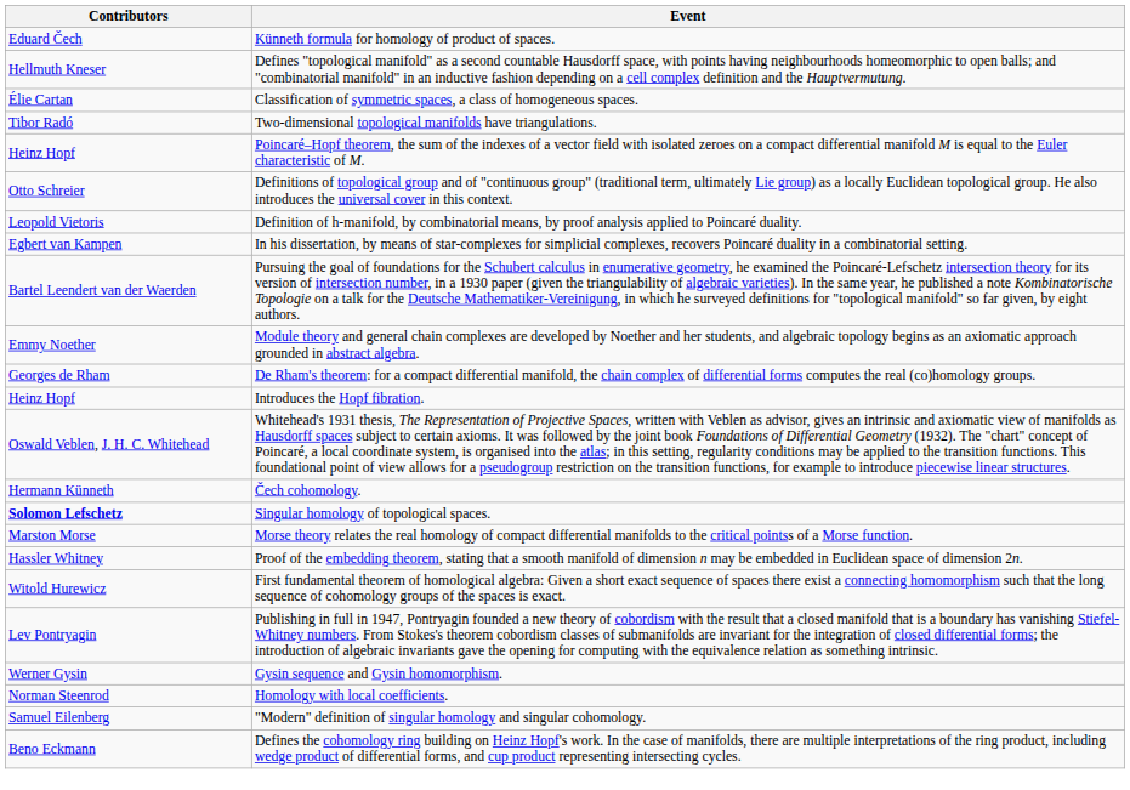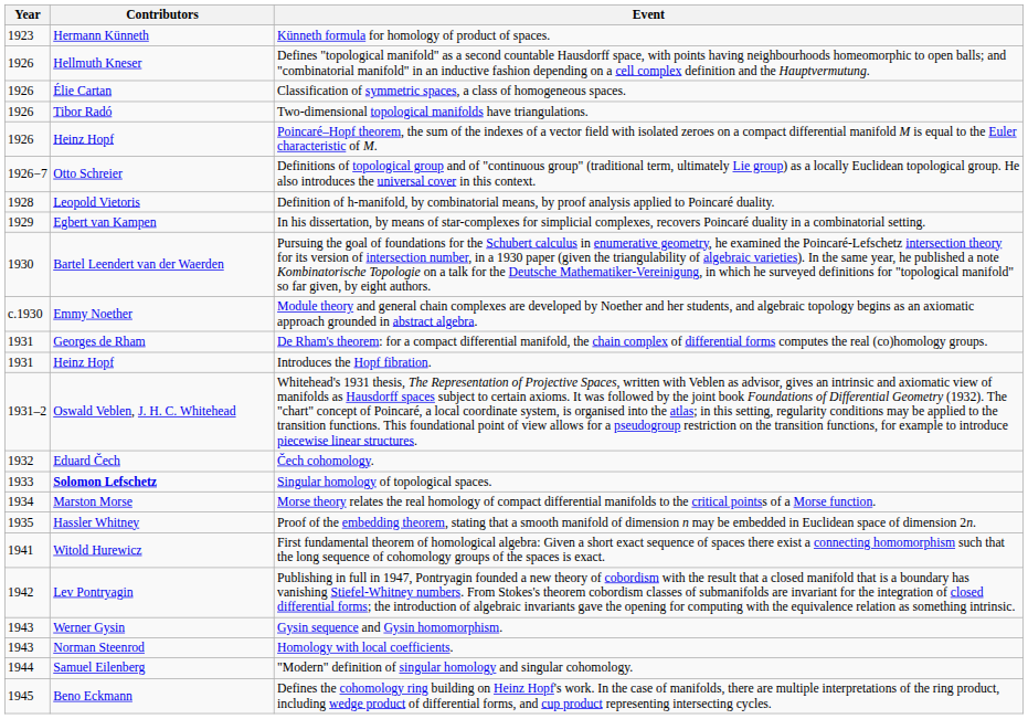+ column: Year | 1923 | 1926 | 1926 | 1926 | 1926 | 1926−7 | 1928 | 1929 | 1930 | c.1930 | 1931 | 1931 | 1931–2 | 1932 | 1933 | 1934 | 1935 | 1941 | 1942 | 1943 | 1943 | 1944 | 1945
Künneth formula for homology of product of spaces. | Contributors: Eduard Čech -> Hermann Künneth
Čech cohomology. | Contributors: Hermann Künneth -> Eduard Čech
